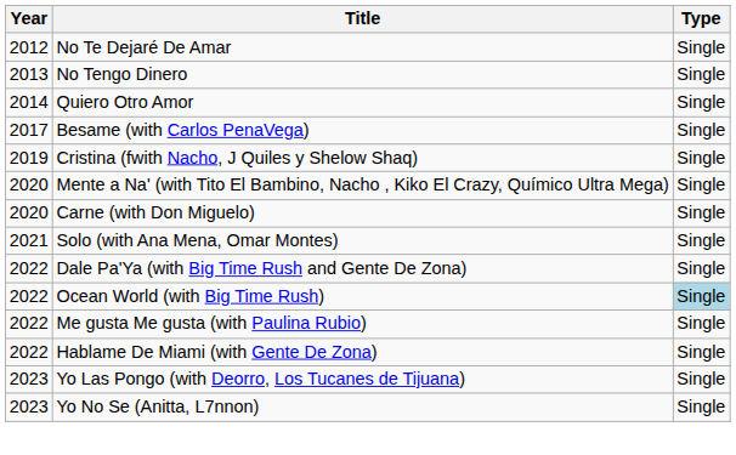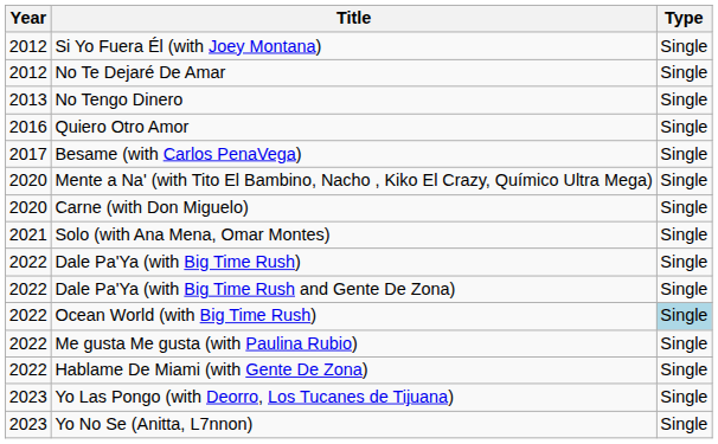+ row: 2012 | Si Yo Fuera Él (with Joey Montana) | Single
Quiero Otro Amor | Year: 2014 -> 2016
- row: 2019 | Cristina (fwith Nacho, J Quiles y Shelow Shaq) | Single
+ row: 2022 | Dale Pa'Ya (with Big Time Rush) | Single
